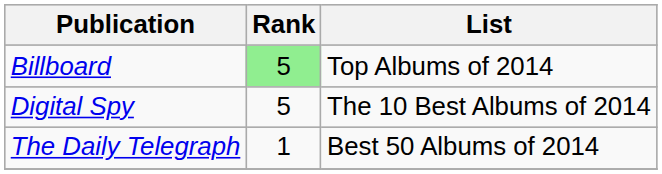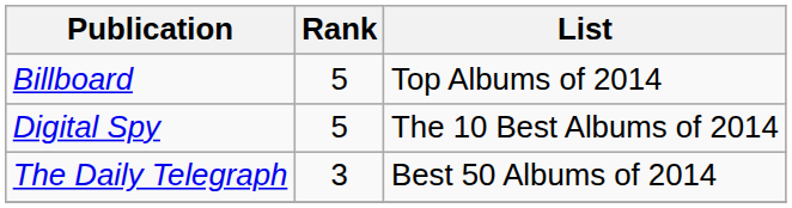Billboard | Rank: lightgreen background -> no background
The Daily Telegraph | Rank: 1 -> 3
